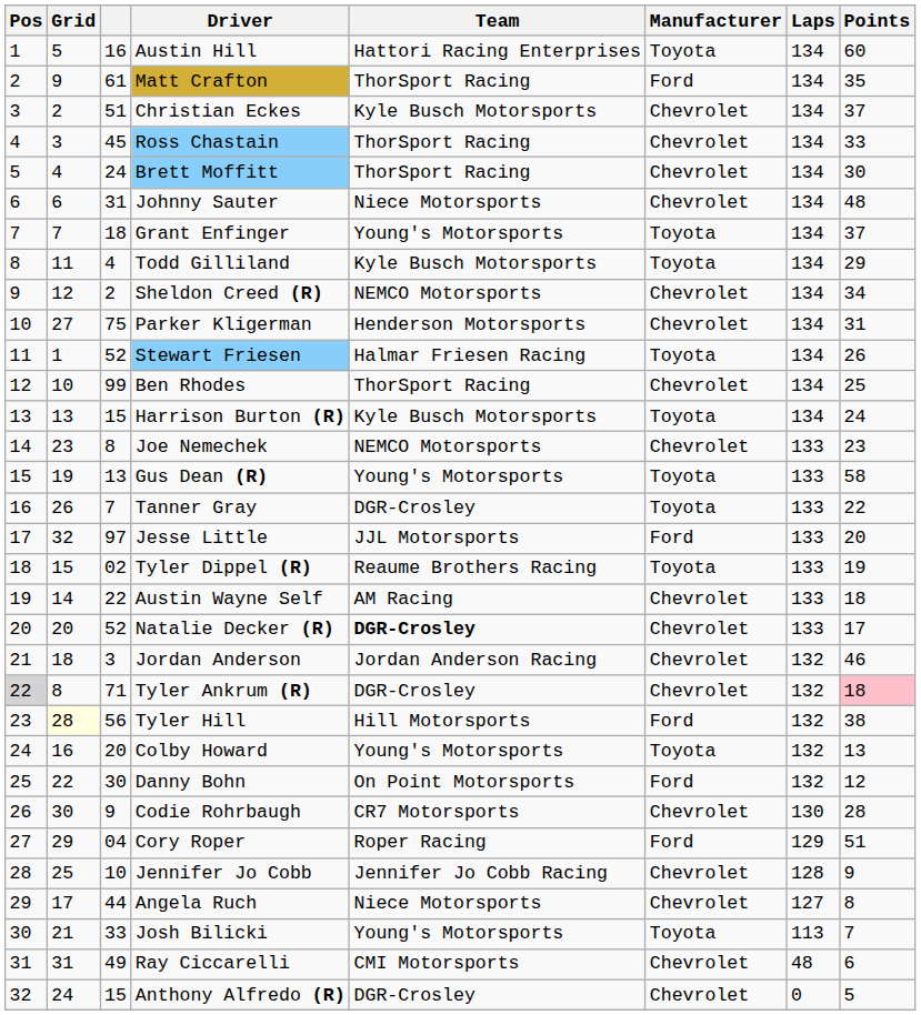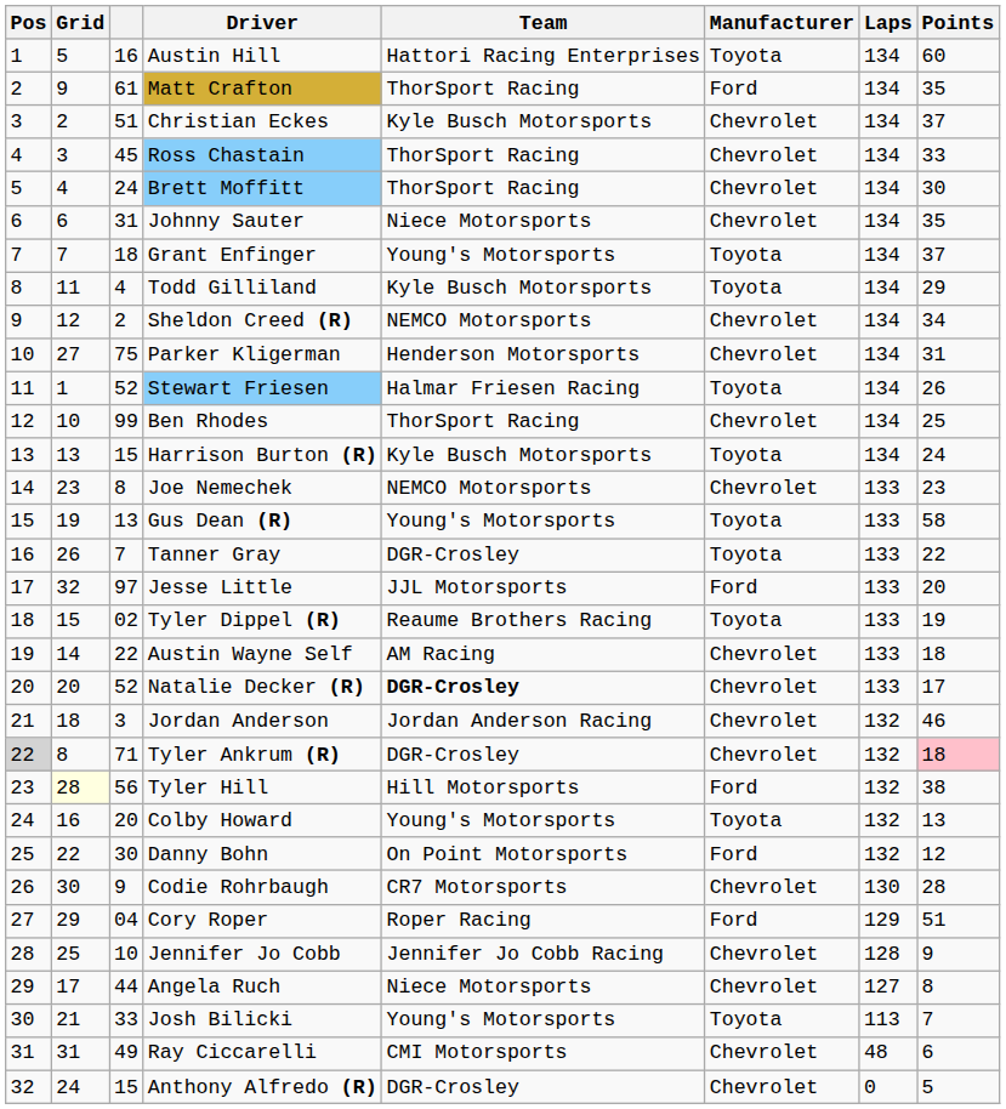Johnny Sauter | Points: 48 -> 35
